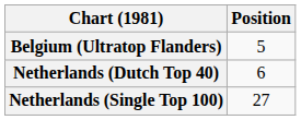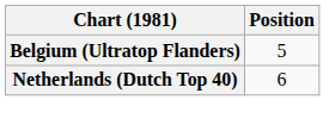- row: Netherlands (Single Top 100) | 27
